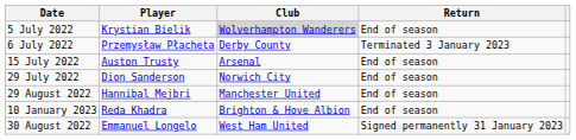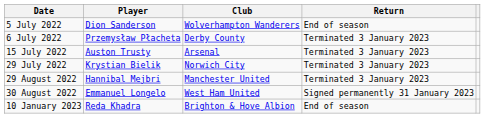5 July 2022 | Player: Krystian Bielik -> Dion Sanderson
5 July 2022 | Club: lightgrey background -> no background
15 July 2022 | Return: End of season -> Terminated 3 January 2023
29 July 2022 | Player: Dion Sanderson -> Krystian Bielik
29 July 2022 | Return: End of season -> Terminated 3 January 2023
29 August 2022 | Return: End of season -> Terminated 3 January 2023
rows swapped: 30 August 2022 <-> 10 January 2023
